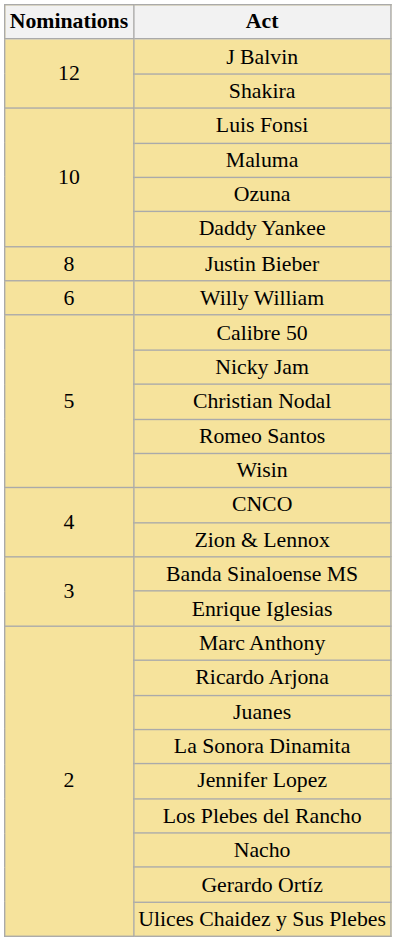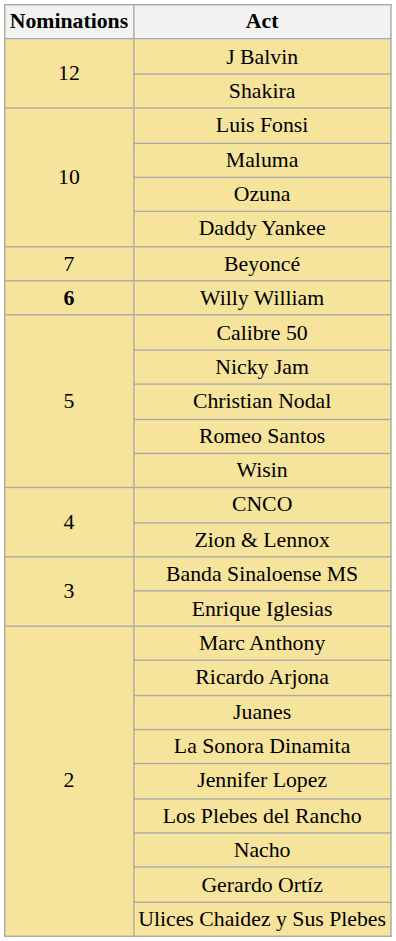- row: 8 | Justin Bieber
+ row: 7 | Beyoncé
Willy William | Nominations: normal -> bold
